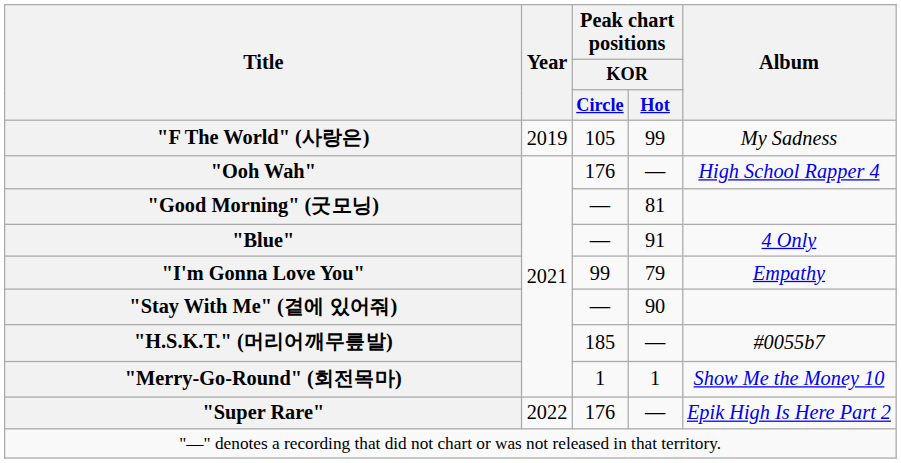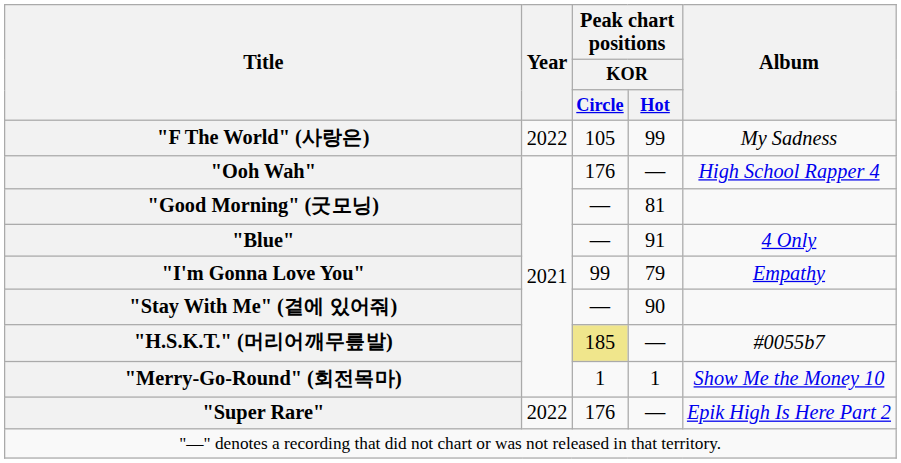"F The World" (사랑은) | Year: 2019 -> 2022
"H.S.K.T." (머리어깨무릎발) | Peak chart positions / KOR / Circle: no background -> khaki background
